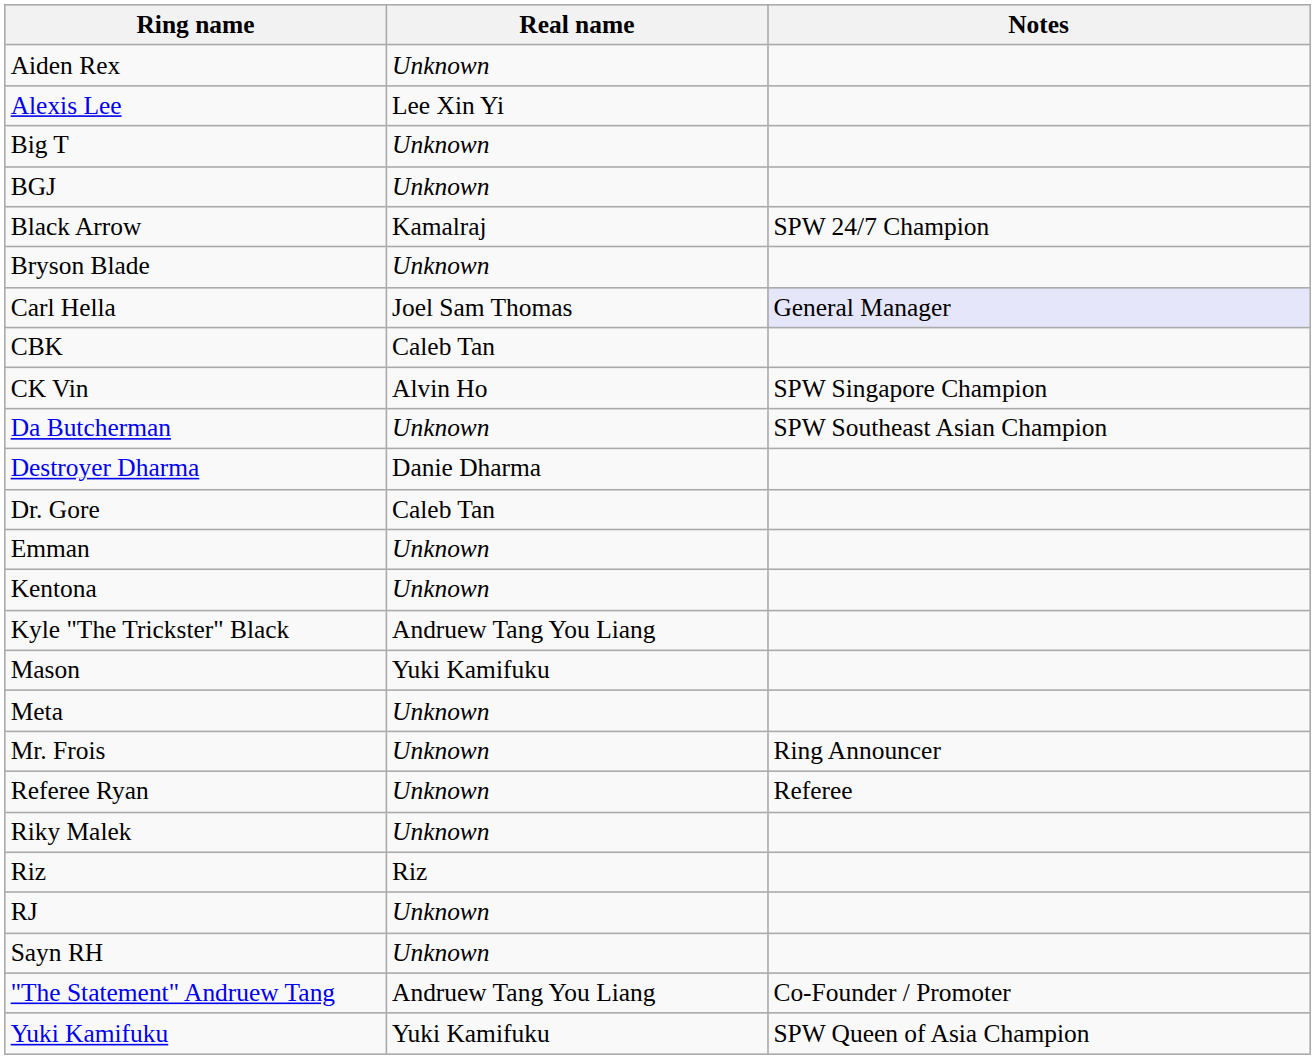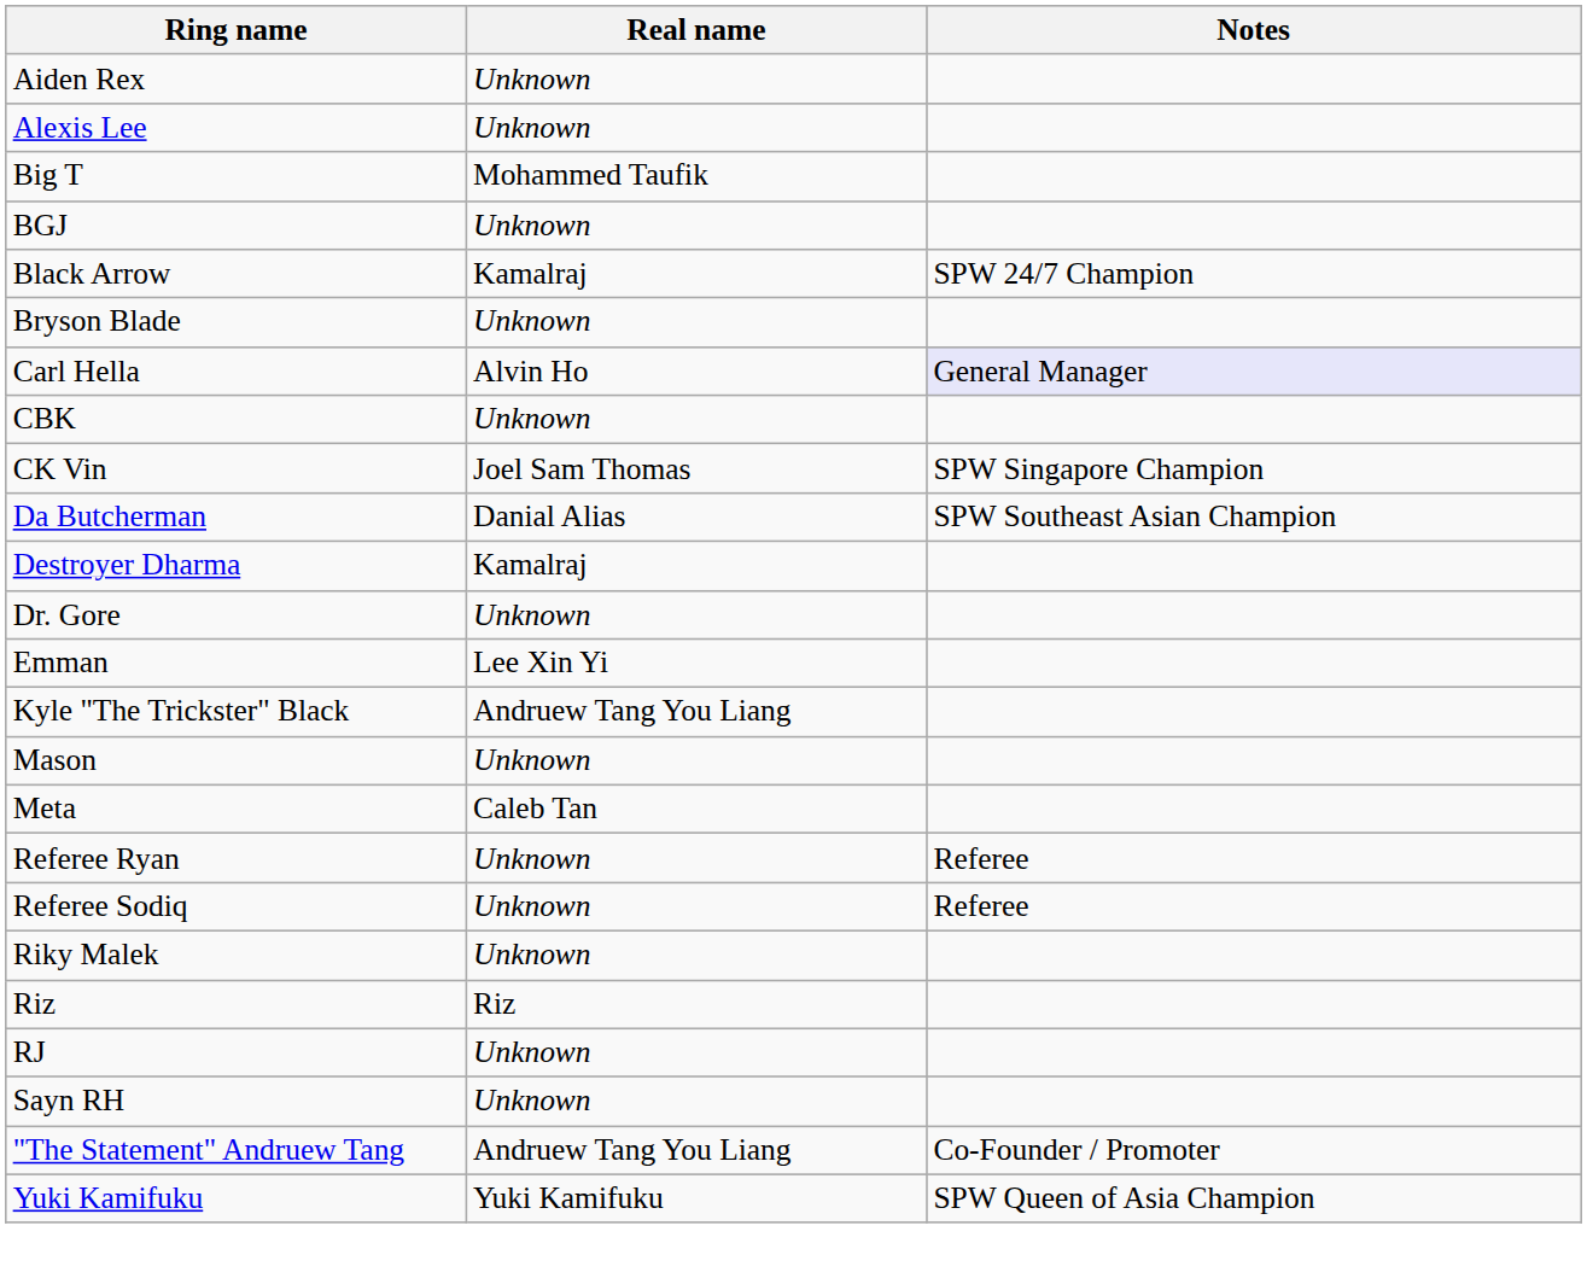Alexis Lee | Real name: Lee Xin Yi -> Unknown
Big T | Real name: Unknown -> Mohammed Taufik
Carl Hella | Real name: Joel Sam Thomas -> Alvin Ho
CBK | Real name: Caleb Tan -> Unknown
CK Vin | Real name: Alvin Ho -> Joel Sam Thomas
Da Butcherman | Real name: Unknown -> Danial Alias
Destroyer Dharma | Real name: Danie Dharma -> Kamalraj
Dr. Gore | Real name: Caleb Tan -> Unknown
Emman | Real name: Unknown -> Lee Xin Yi
- row: Kentona | Unknown
Mason | Real name: Yuki Kamifuku -> Unknown
Meta | Real name: Unknown -> Caleb Tan
- row: Mr. Frois | Unknown | Ring Announcer
+ row: Referee Sodiq | Unknown | Referee
